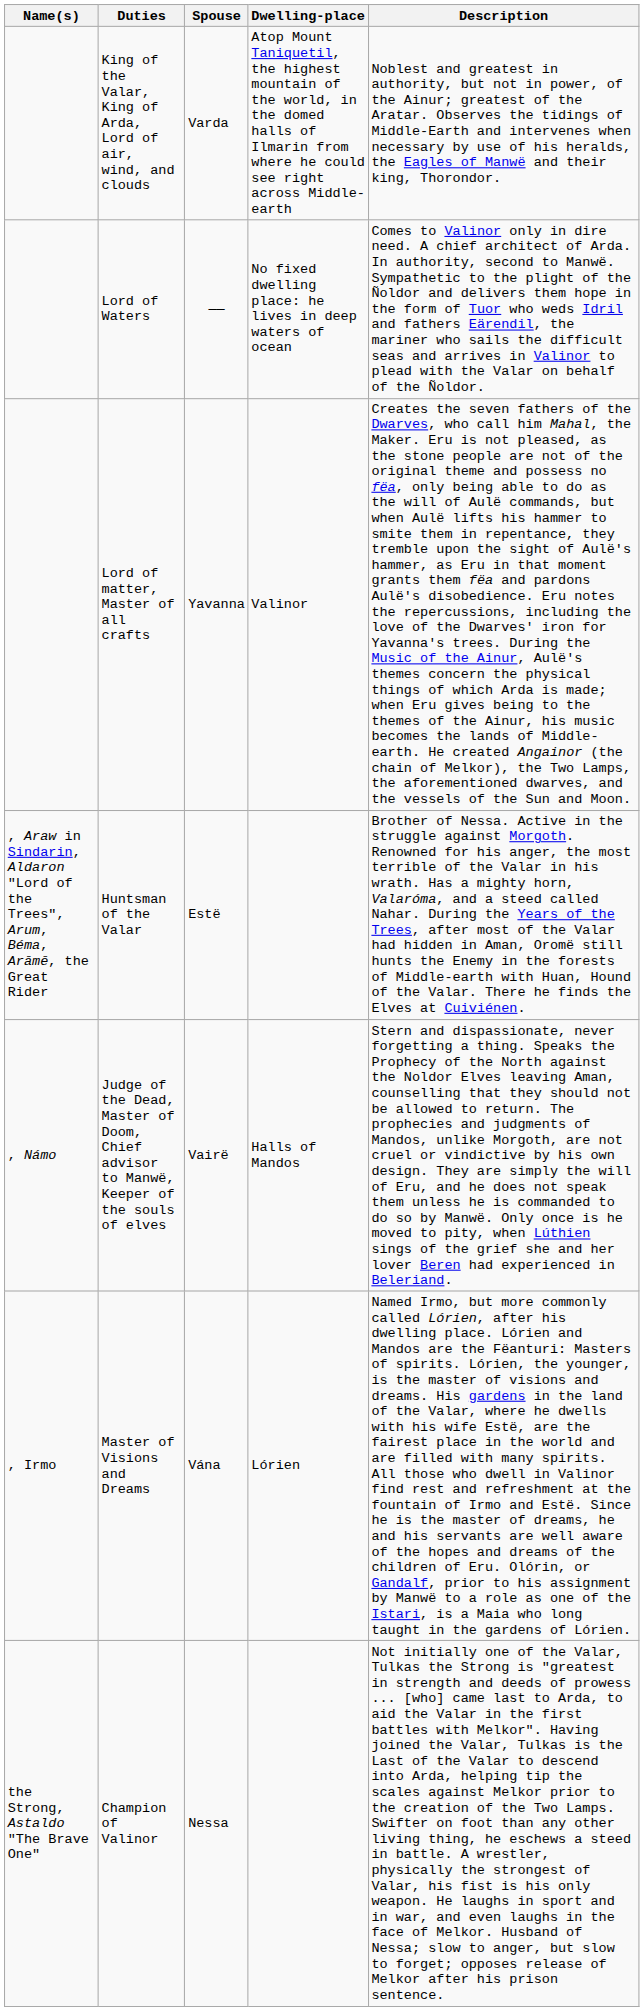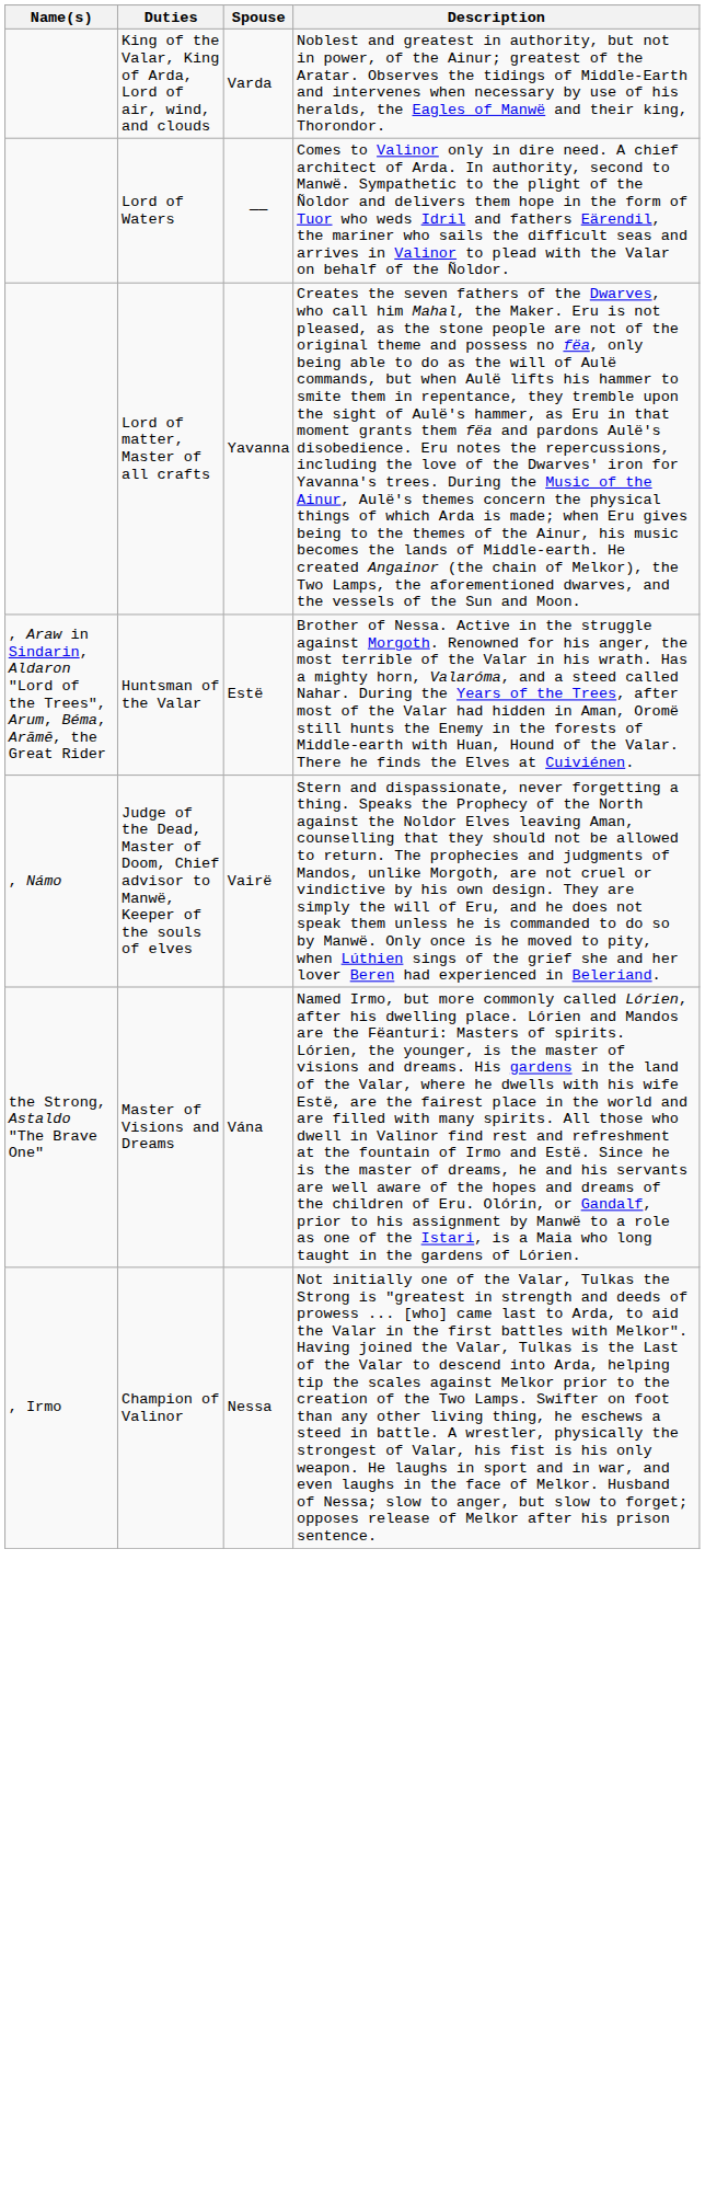- column: Dwelling-place | Atop Mount Taniquetil, the highest mountain of the world, in the domed halls of Ilmarin from where he could see right across Middle-earth | No fixed dwelling place: he lives in deep waters of ocean | Valinor | Halls of Mandos | Lórien
Master of Visions and Dreams | Name(s): , Irmo -> the Strong, Astaldo "The Brave One"
Champion of Valinor | Name(s): the Strong, Astaldo "The Brave One" -> , Irmo
